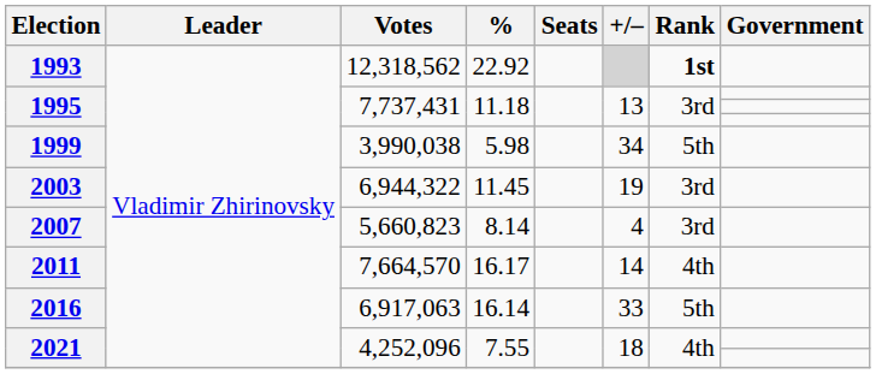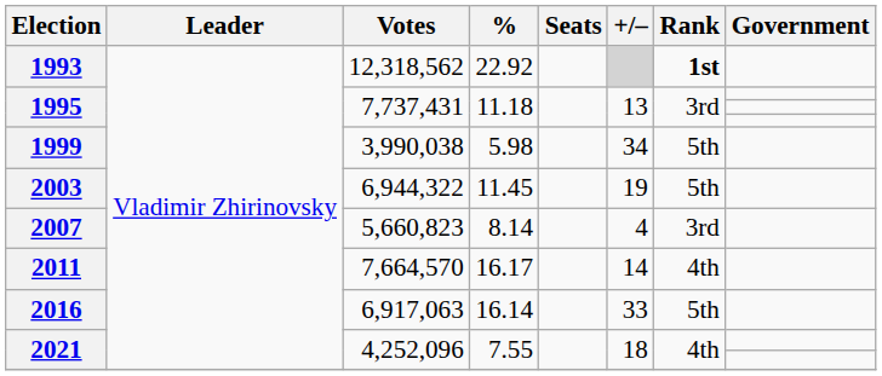2003 | Rank: 3rd -> 5th
